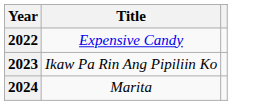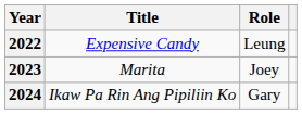+ column: Role | Leung | Joey | Gary
2023 | Title: Ikaw Pa Rin Ang Pipiliin Ko -> Marita
2024 | Title: Marita -> Ikaw Pa Rin Ang Pipiliin Ko
